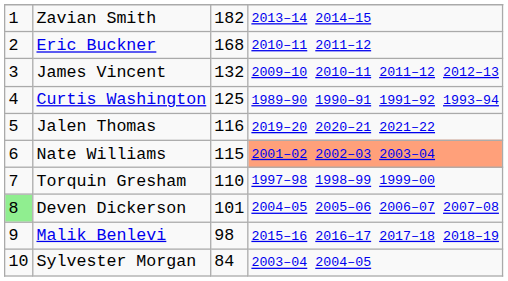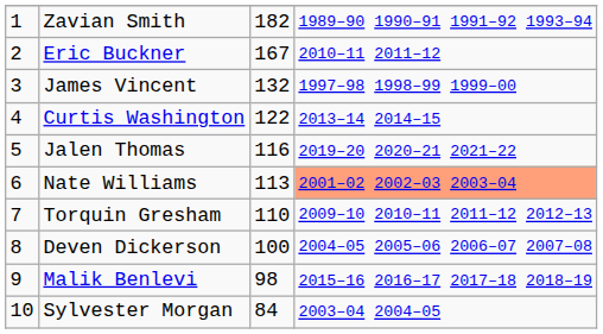Zavian Smith | column 4: 2013–14 2014–15 -> 1989–90 1990–91 1991–92 1993–94
Eric Buckner | column 3: 168 -> 167
James Vincent | column 4: 2009–10 2010–11 2011–12 2012–13 -> 1997–98 1998–99 1999–00
Curtis Washington | column 3: 125 -> 122
Curtis Washington | column 4: 1989–90 1990–91 1991–92 1993–94 -> 2013–14 2014–15
Nate Williams | column 3: 115 -> 113
Torquin Gresham | column 4: 1997–98 1998–99 1999–00 -> 2009–10 2010–11 2011–12 2012–13
Deven Dickerson | column 1: lightgreen background -> no background
Deven Dickerson | column 3: 101 -> 100
